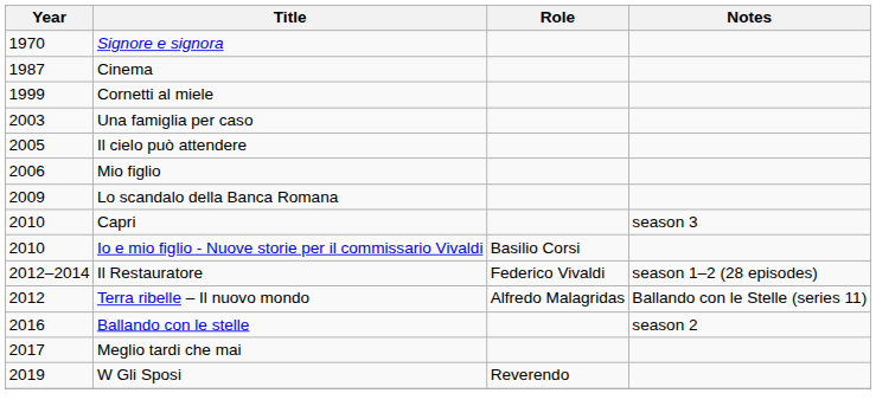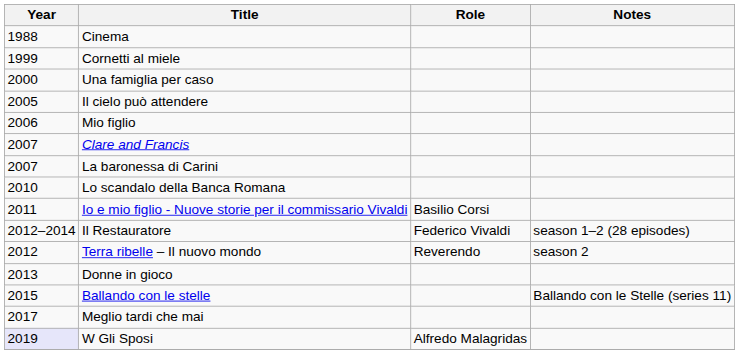- row: 1970 | Signore e signora
Cinema | Year: 1987 -> 1988
Una famiglia per caso | Year: 2003 -> 2000
+ row: 2007 | Clare and Francis
+ row: 2007 | La baronessa di Carini
Lo scandalo della Banca Romana | Year: 2009 -> 2010
- row: 2010 | Capri | season 3
Io e mio figlio - Nuove storie per il commissario Vivaldi | Year: 2010 -> 2011
Terra ribelle – Il nuovo mondo | Role: Alfredo Malagridas -> Reverendo
Terra ribelle – Il nuovo mondo | Notes: Ballando con le Stelle (series 11) -> season 2
+ row: 2013 | Donne in gioco
Ballando con le stelle | Year: 2016 -> 2015
Ballando con le stelle | Notes: season 2 -> Ballando con le Stelle (series 11)
W Gli Sposi | Year: no background -> lavender background
W Gli Sposi | Role: Reverendo -> Alfredo Malagridas
